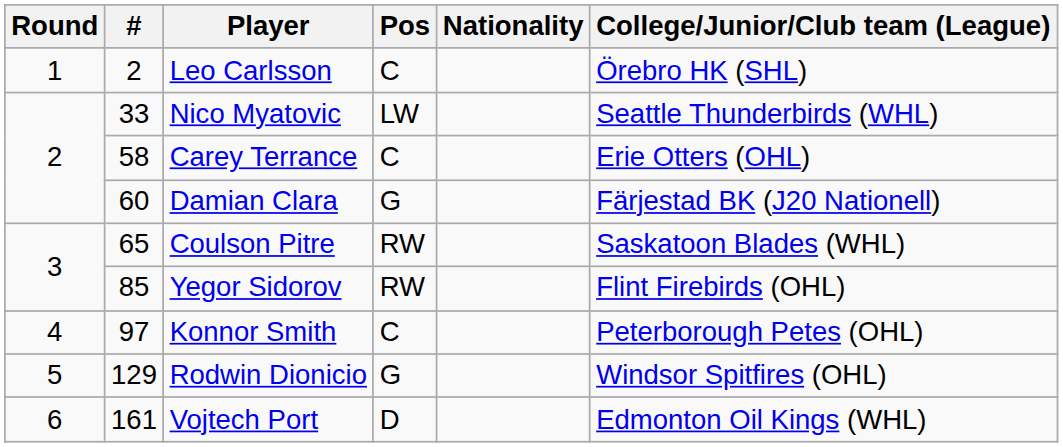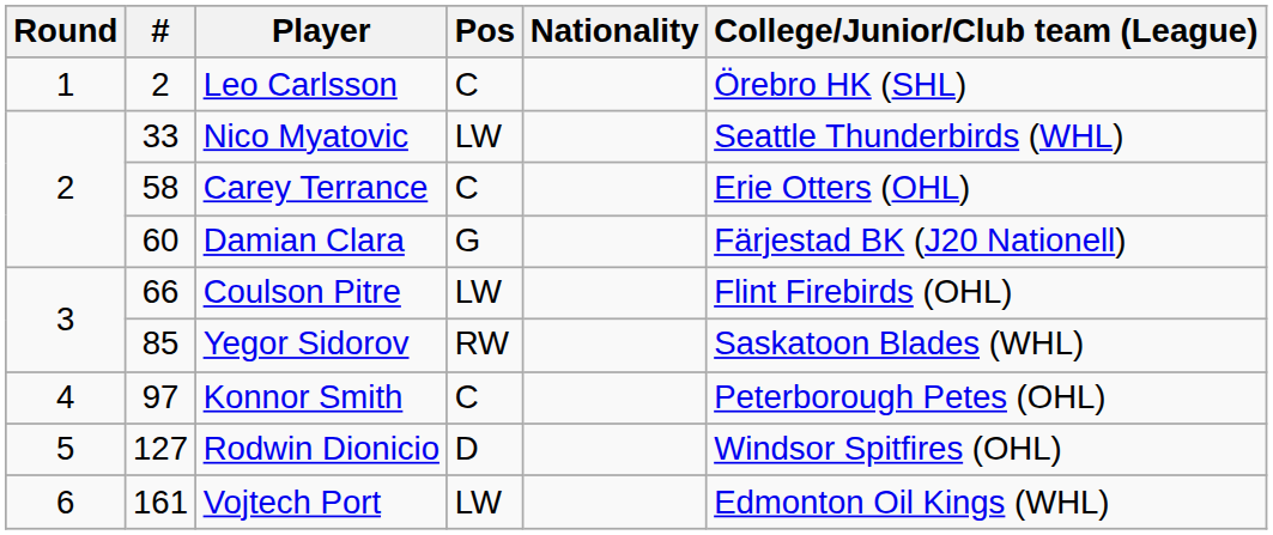Coulson Pitre | #: 65 -> 66
Coulson Pitre | Pos: RW -> LW
Coulson Pitre | College/Junior/Club team (League): Saskatoon Blades (WHL) -> Flint Firebirds (OHL)
Yegor Sidorov | College/Junior/Club team (League): Flint Firebirds (OHL) -> Saskatoon Blades (WHL)
Rodwin Dionicio | #: 129 -> 127
Rodwin Dionicio | Pos: G -> D
Vojtech Port | Pos: D -> LW
